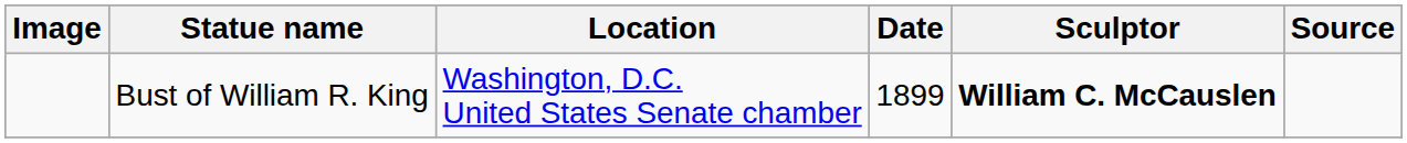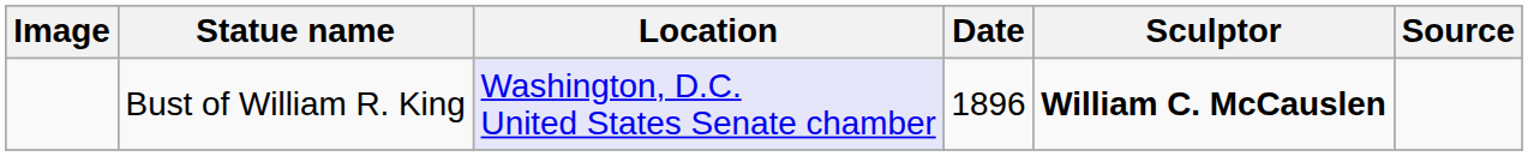Bust of William R. King | Location: no background -> lavender background
Bust of William R. King | Date: 1899 -> 1896
